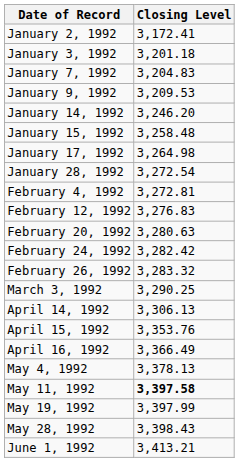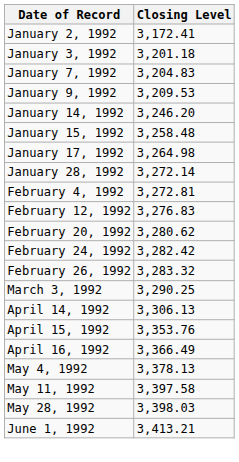January 28, 1992 | Closing Level: 3,272.54 -> 3,272.14
February 20, 1992 | Closing Level: 3,280.63 -> 3,280.62
May 11, 1992 | Closing Level: bold -> normal
- row: May 19, 1992 | 3,397.99
May 28, 1992 | Closing Level: 3,398.43 -> 3,398.03
